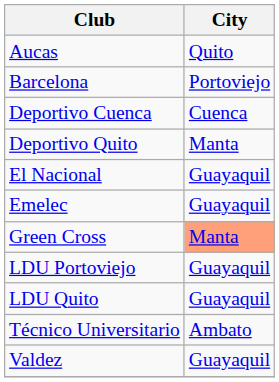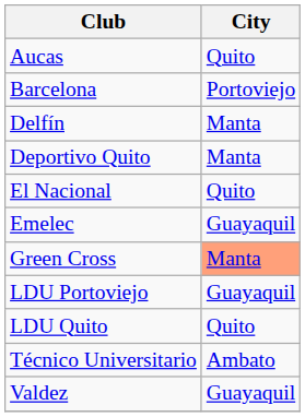+ row: Delfín | Manta
- row: Deportivo Cuenca | Cuenca
El Nacional | City: Guayaquil -> Quito
LDU Quito | City: Guayaquil -> Quito
